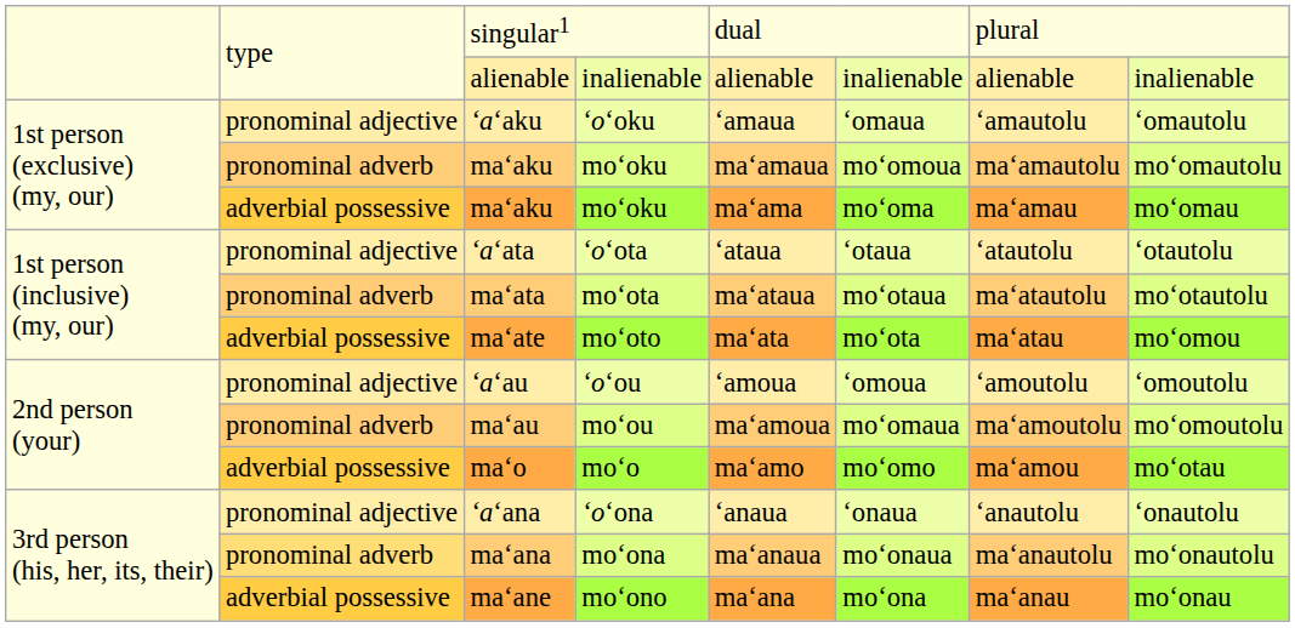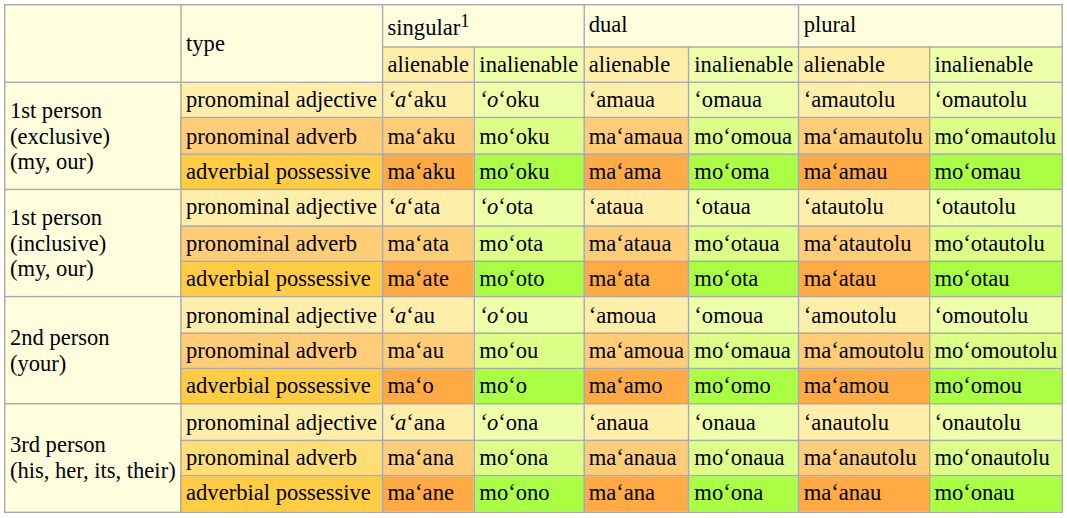maʻate | column 8: moʻomou -> moʻotau
maʻo | column 8: moʻotau -> moʻomou
